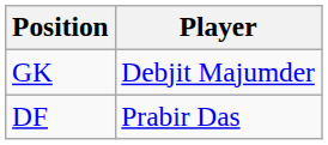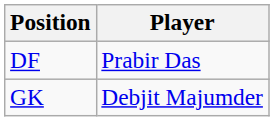rows swapped: GK <-> DF
